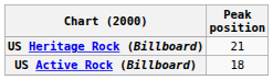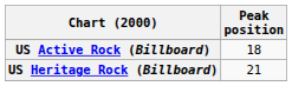rows swapped: US Active Rock (Billboard) <-> US Heritage Rock (Billboard)
